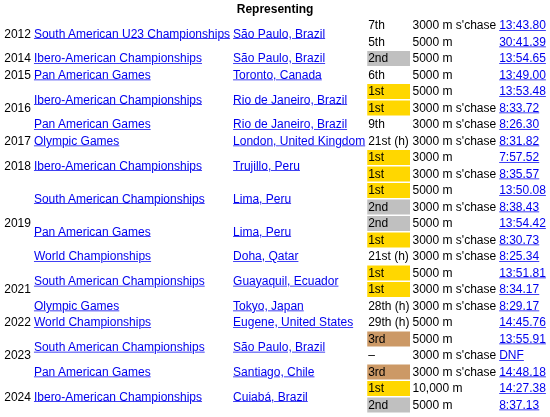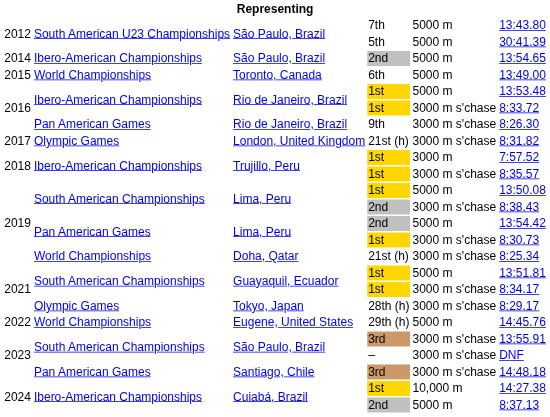São Paulo, Brazil / 7th | column 5: 3000 m s'chase -> 5000 m
Toronto, Canada | column 2: Pan American Games -> World Championships
São Paulo, Brazil / 3rd | column 5: 5000 m -> 3000 m s'chase
